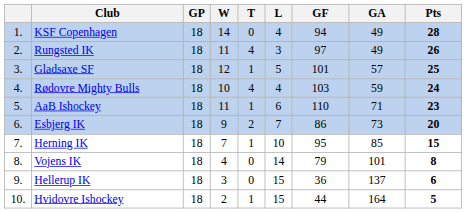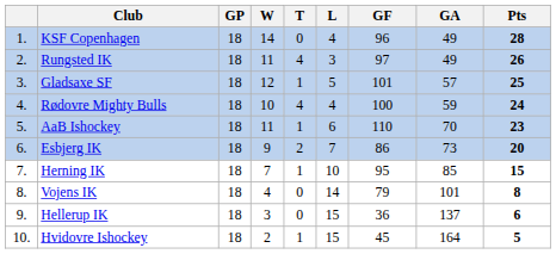KSF Copenhagen | GF: 94 -> 96
Rødovre Mighty Bulls | GF: 103 -> 100
AaB Ishockey | GA: 71 -> 70
Hvidovre Ishockey | GF: 44 -> 45
